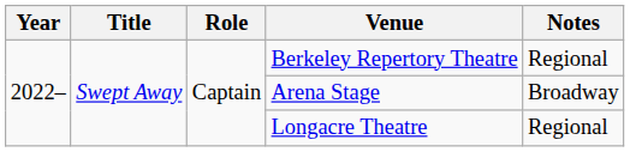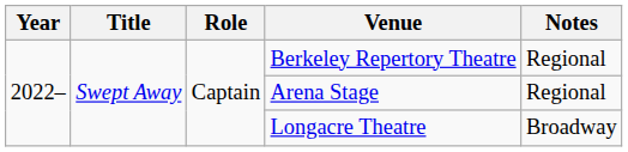Arena Stage | Notes: Broadway -> Regional
Longacre Theatre | Notes: Regional -> Broadway
